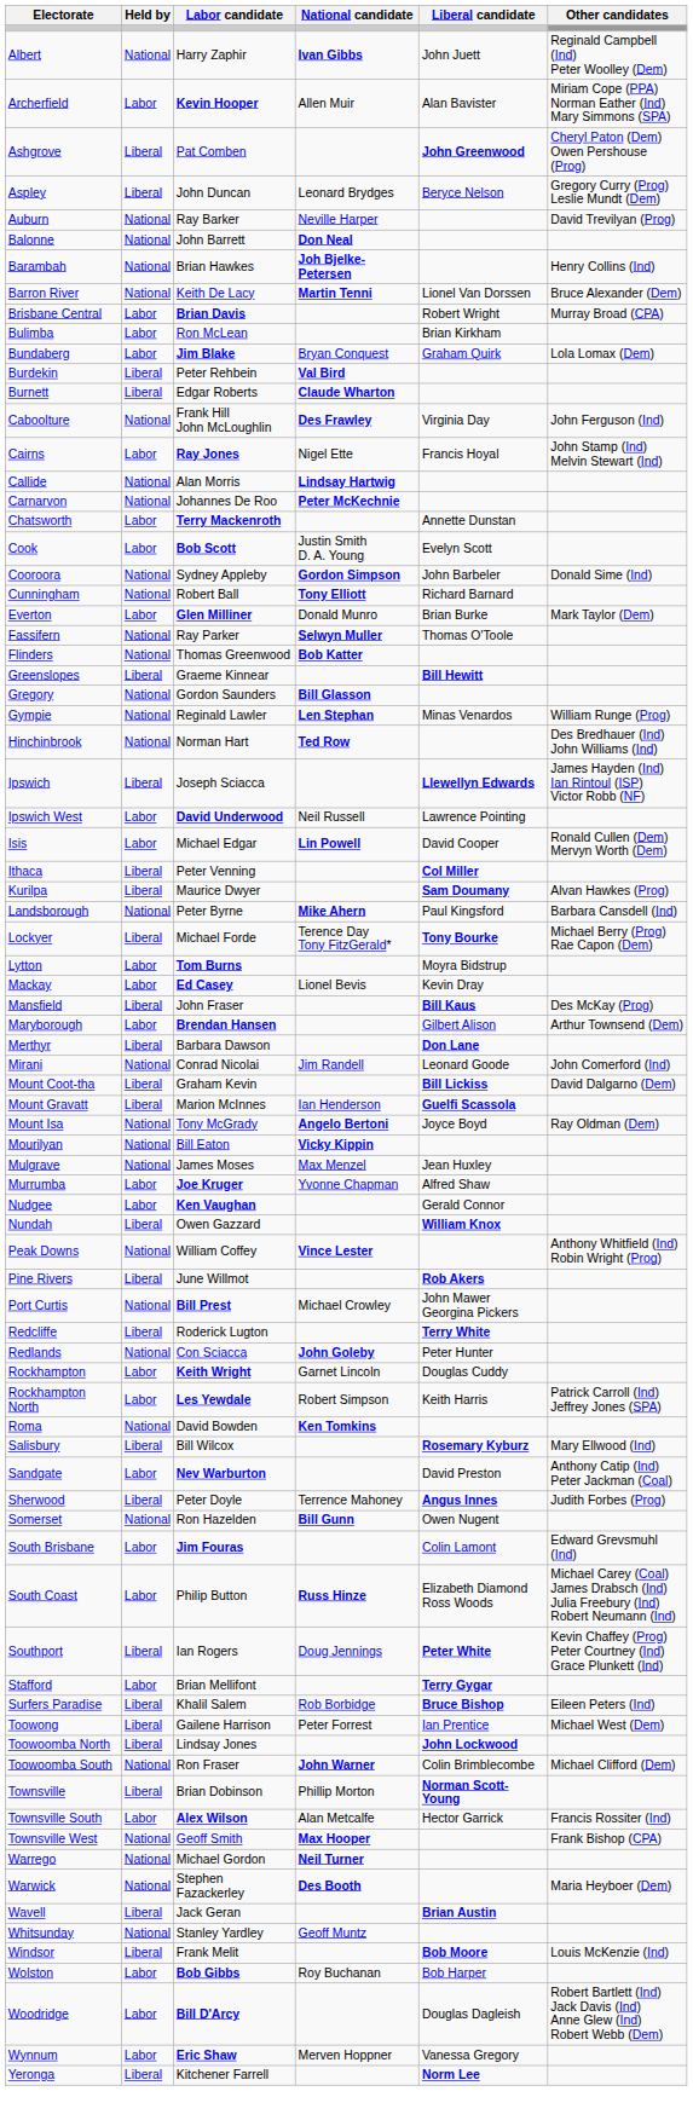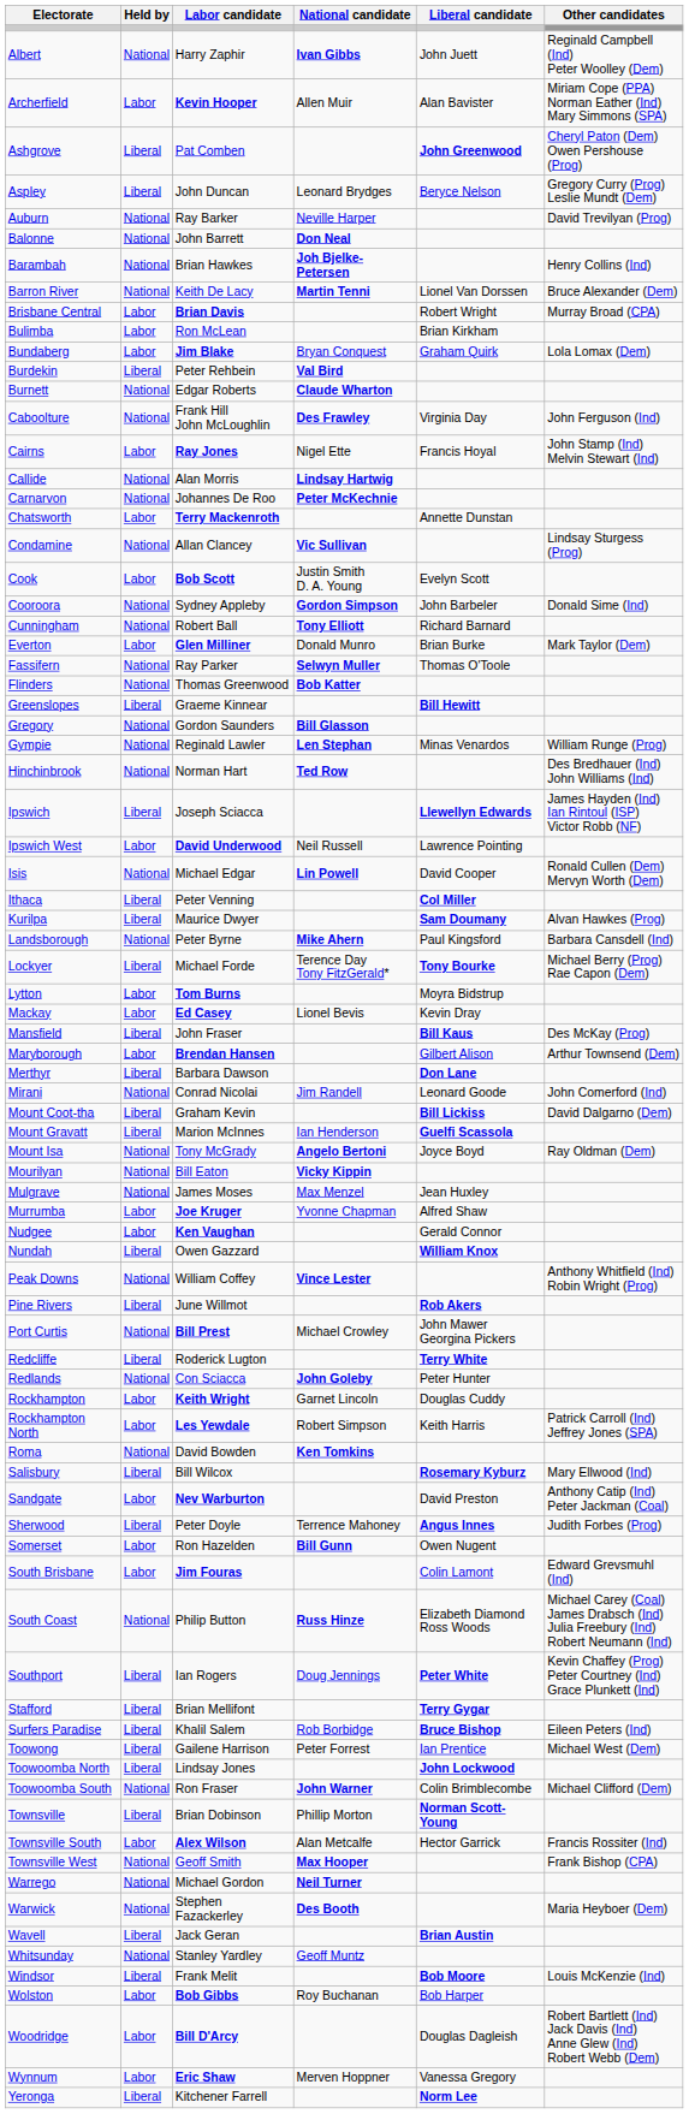Burnett | Held by: Liberal -> National
+ row: Condamine | National | Allan Clancey | Vic Sullivan | Lindsay Sturgess (Prog)
Isis | Held by: Labor -> National
Somerset | Held by: National -> Labor
South Coast | Held by: Labor -> National
Stafford | Held by: Labor -> Liberal
